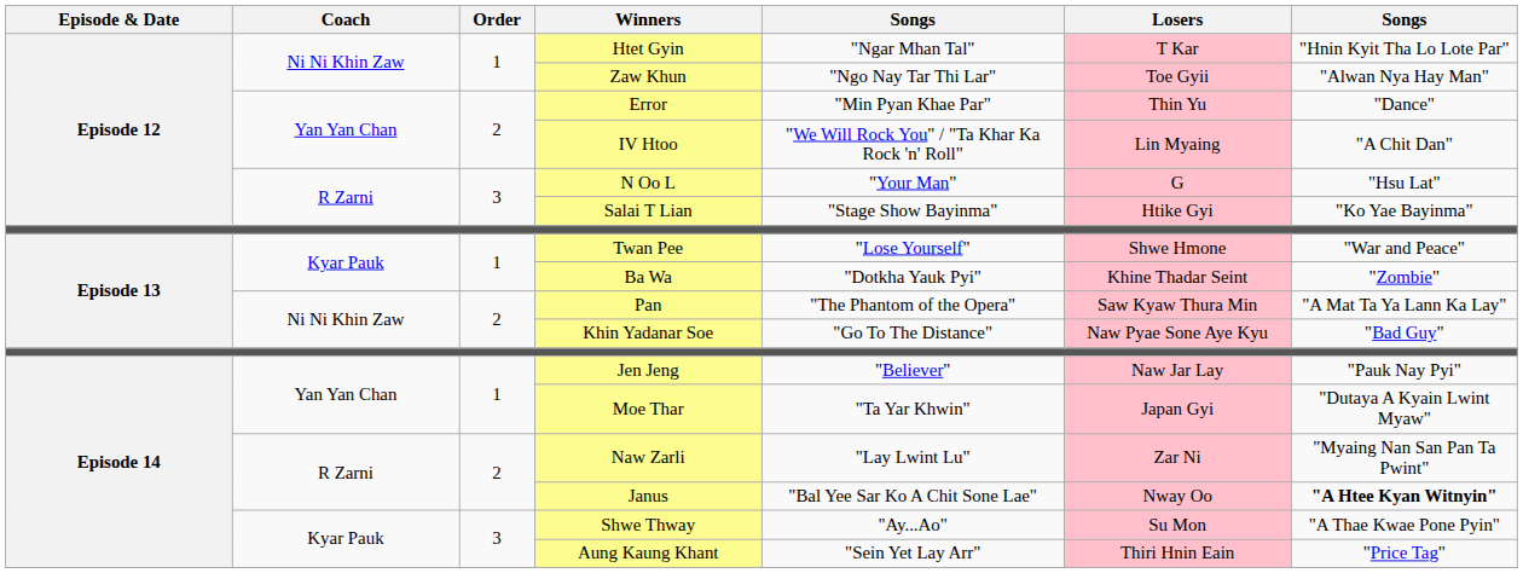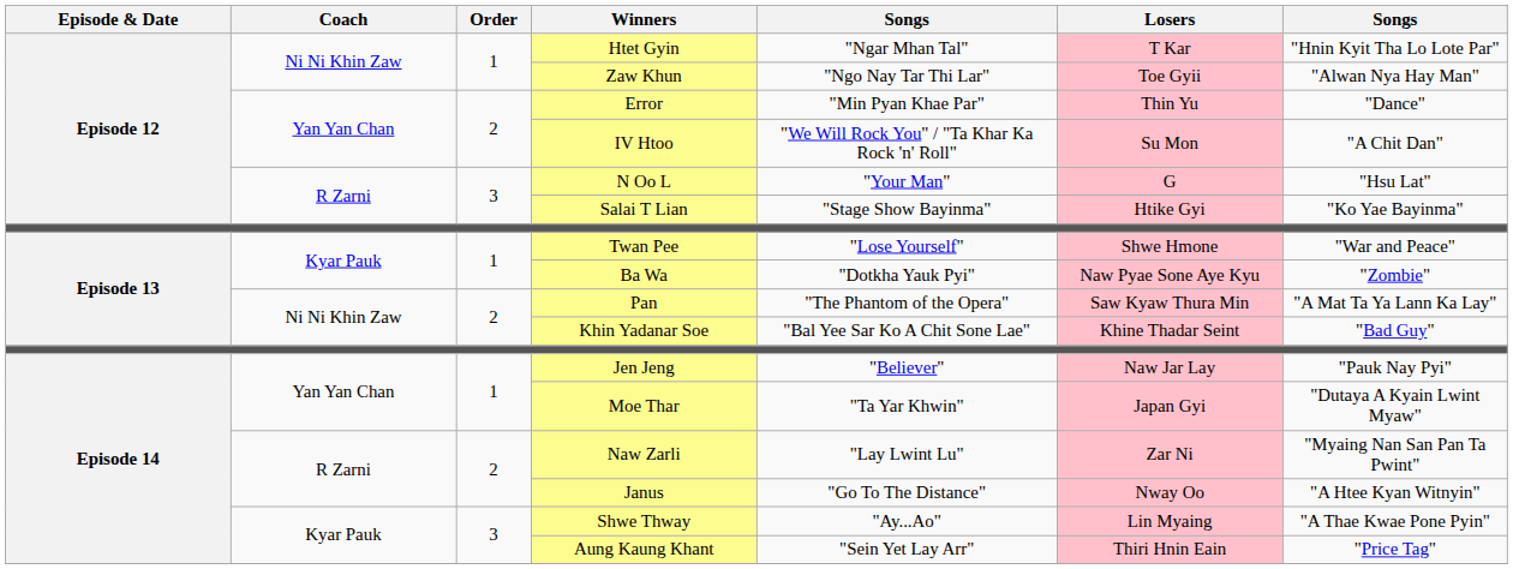IV Htoo | Losers: Lin Myaing -> Su Mon
Ba Wa | Losers: Khine Thadar Seint -> Naw Pyae Sone Aye Kyu
Khin Yadanar Soe | column 5: "Go To The Distance" -> "Bal Yee Sar Ko A Chit Sone Lae"
Khin Yadanar Soe | Losers: Naw Pyae Sone Aye Kyu -> Khine Thadar Seint
Janus | column 5: "Bal Yee Sar Ko A Chit Sone Lae" -> "Go To The Distance"
Janus | column 7: bold -> normal
Shwe Thway | Losers: Su Mon -> Lin Myaing
